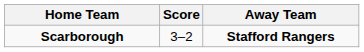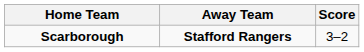columns swapped: Score <-> Away Team
